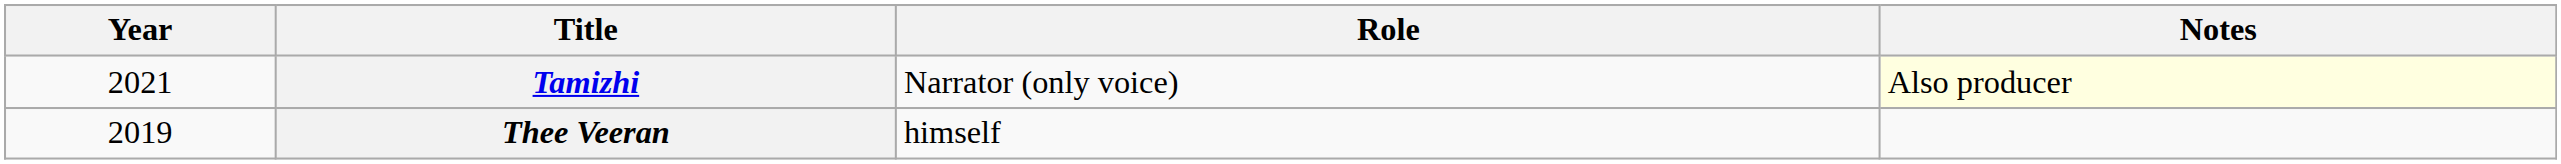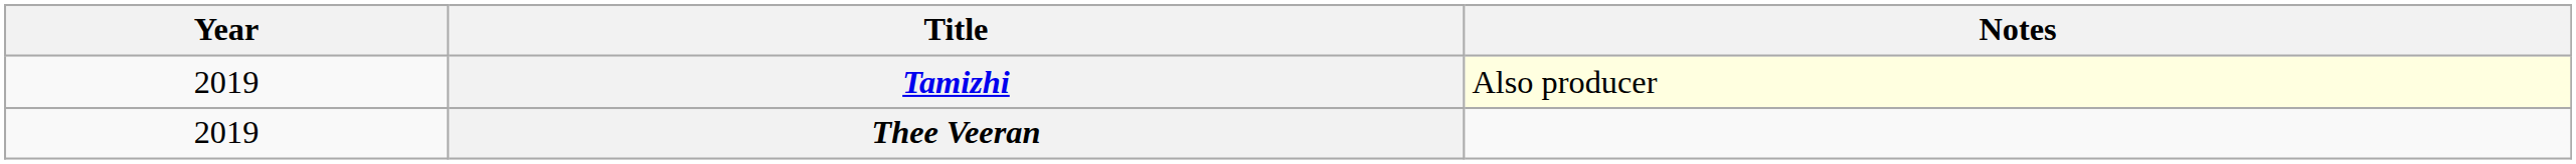- column: Role | Narrator (only voice) | himself
Tamizhi | Year: 2021 -> 2019
